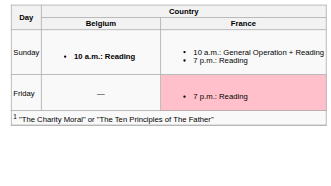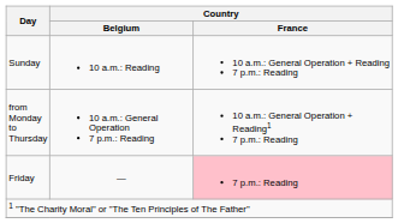Sunday | Country / Belgium: bold -> normal
+ row: from Monday to Thursday | 10 a.m.: General Operation 7 p.m.: Reading | 10 a.m.: General Operation + Reading1 7 p.m.: Reading
